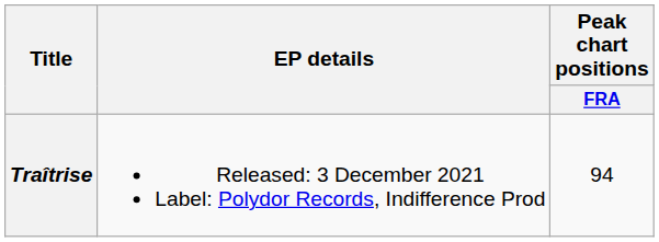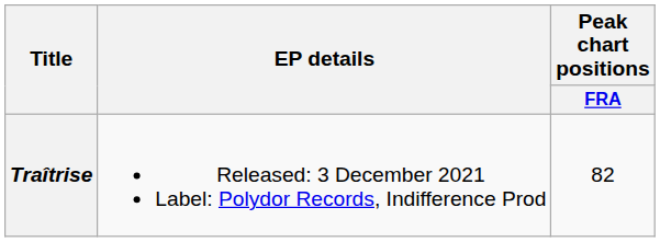Traîtrise | Peak chart positions / FRA: 94 -> 82
